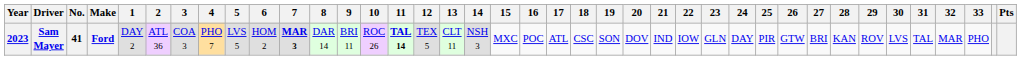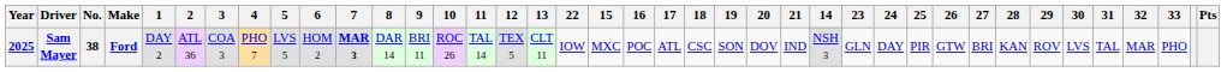columns swapped: 14 <-> 22
Sam Mayer | Year: 2023 -> 2025
Sam Mayer | No.: 41 -> 38
Sam Mayer | 11: bold -> normal
